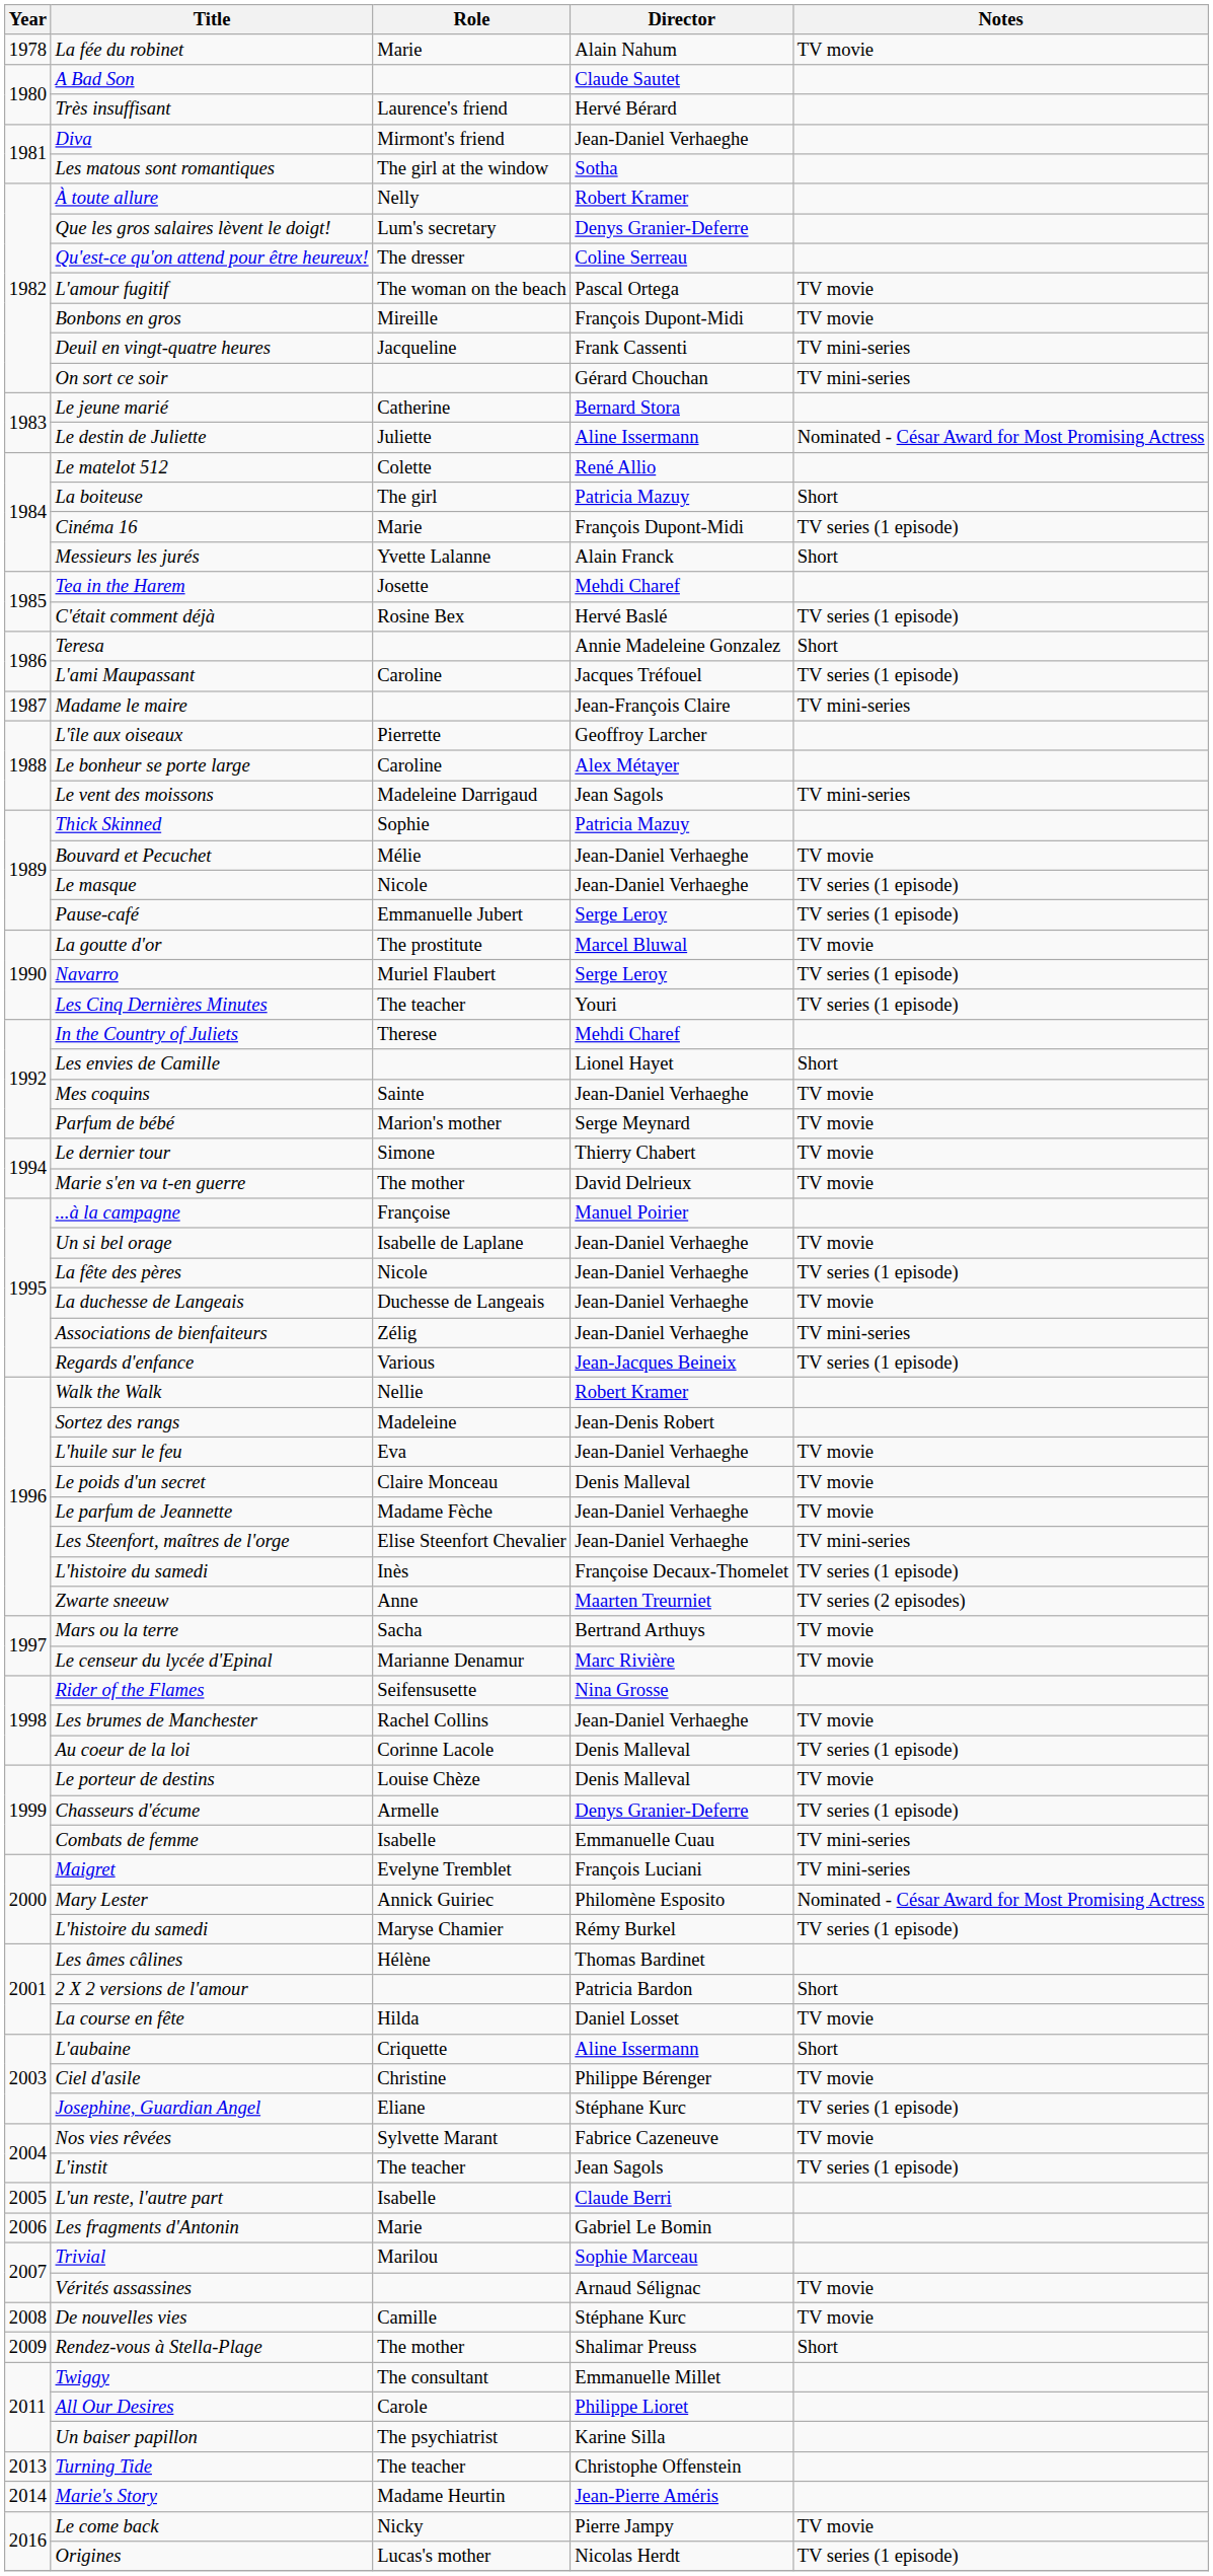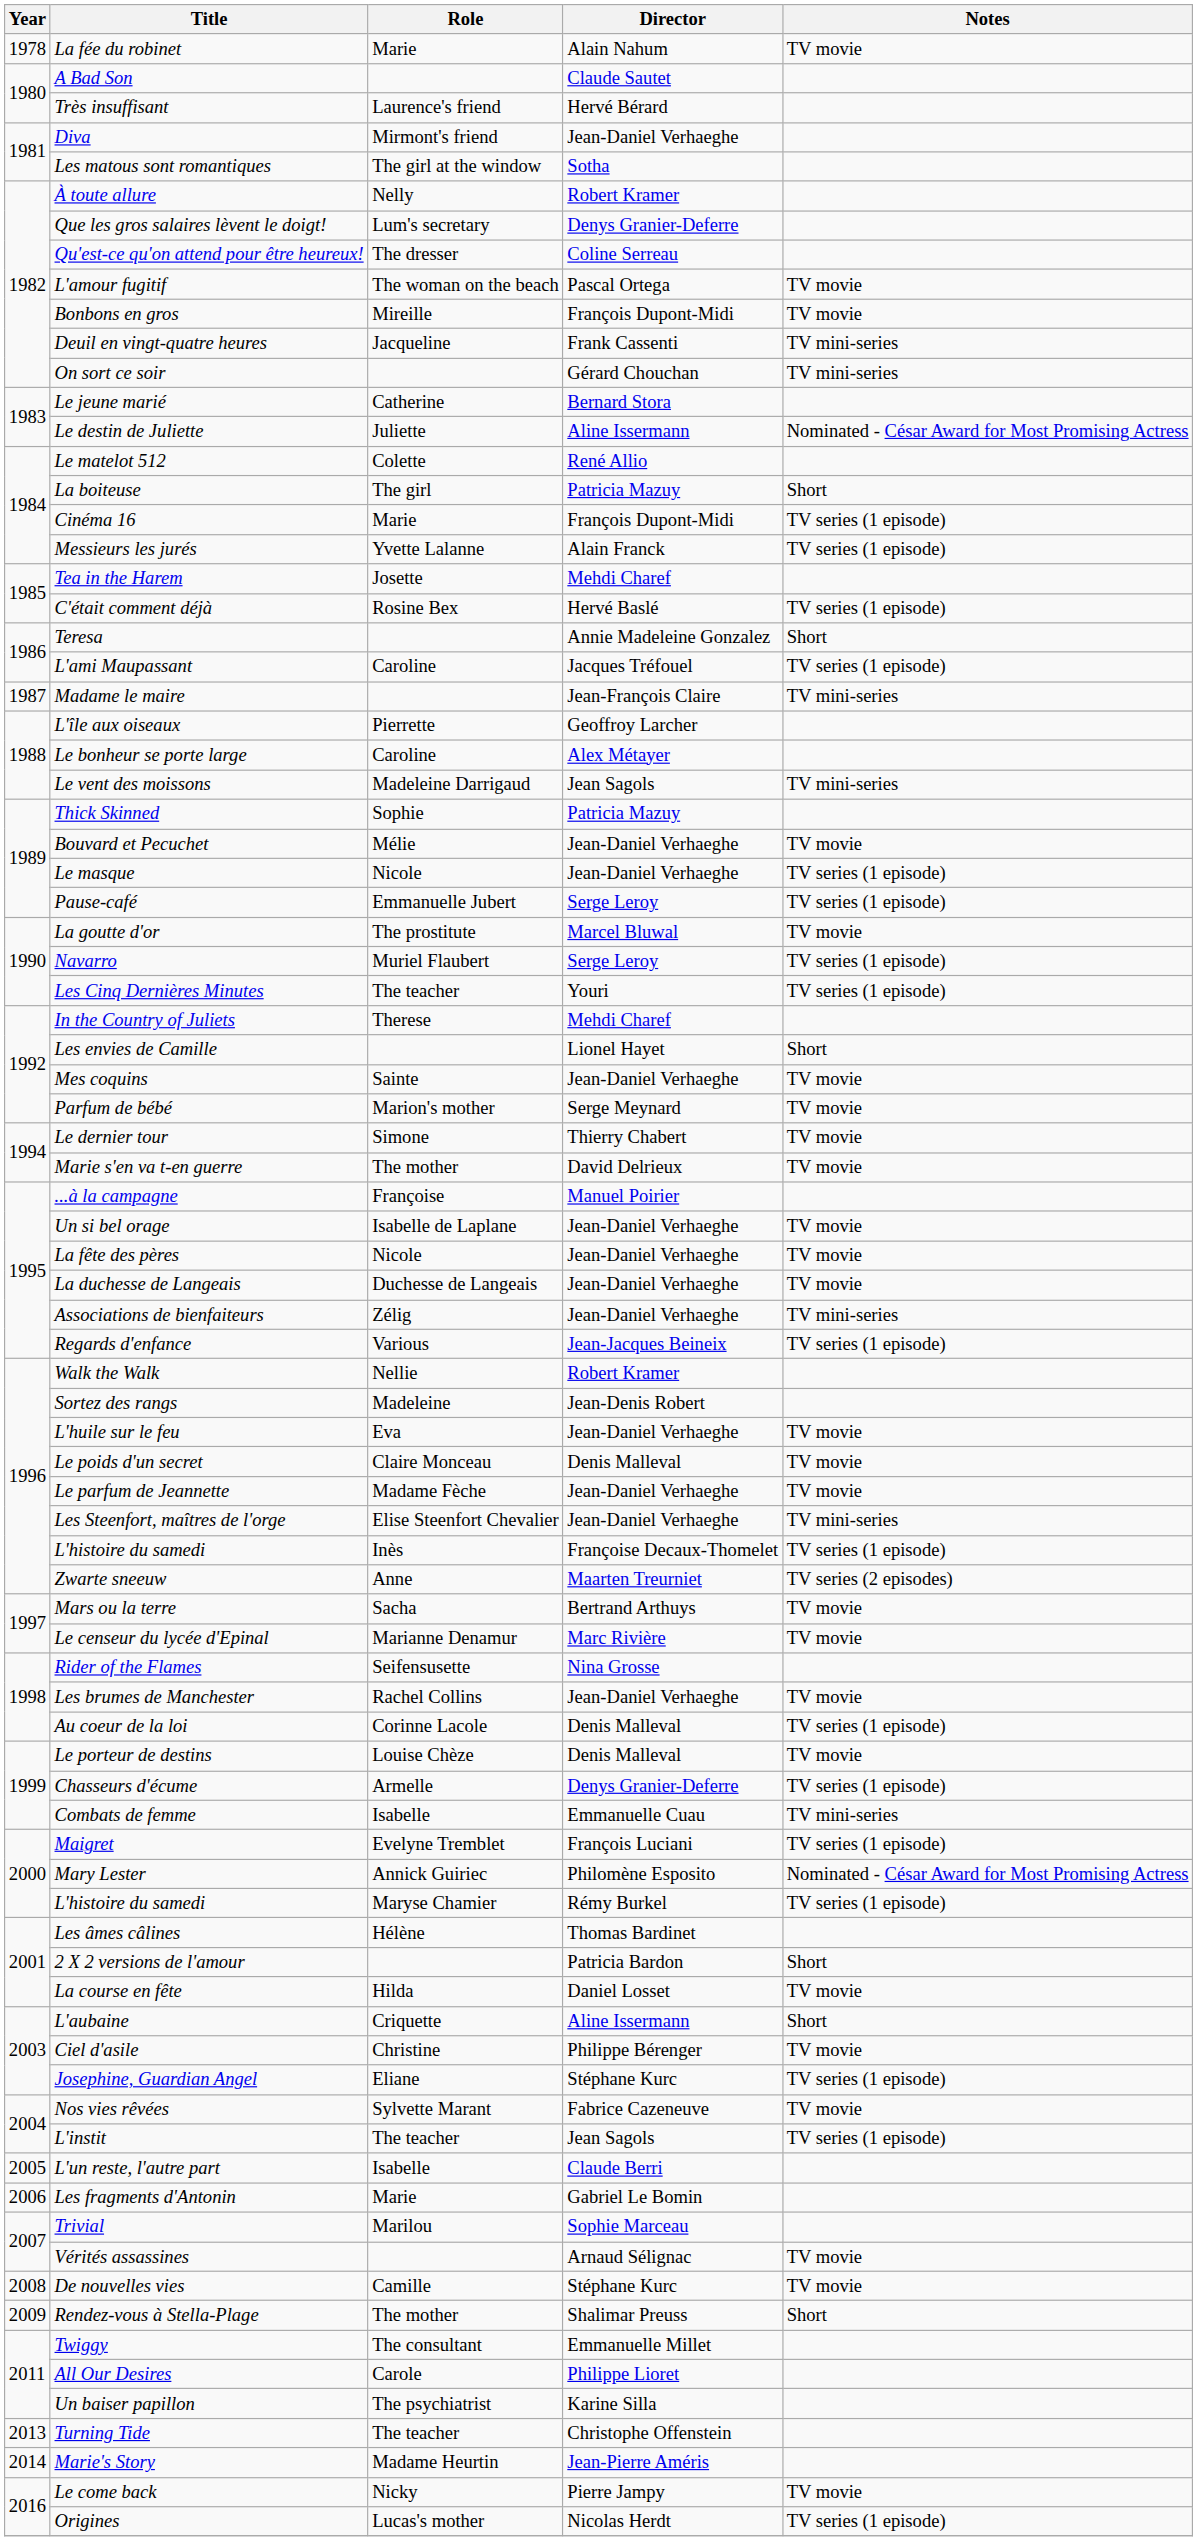Messieurs les jurés | Notes: Short -> TV series (1 episode)
La fête des pères | Notes: TV series (1 episode) -> TV movie
Maigret | Notes: TV mini-series -> TV series (1 episode)
